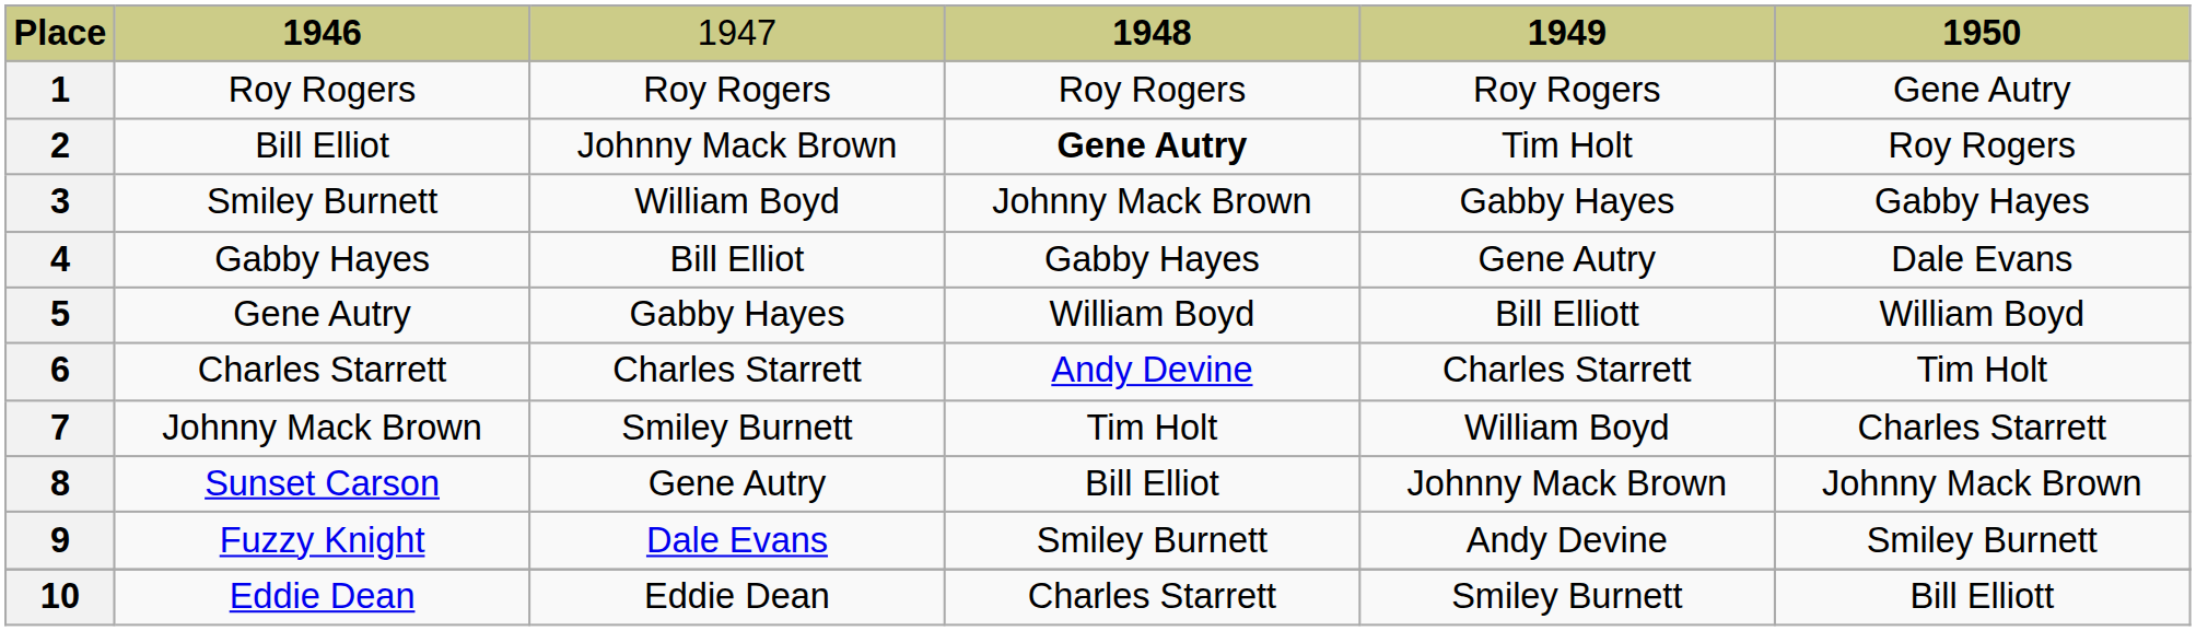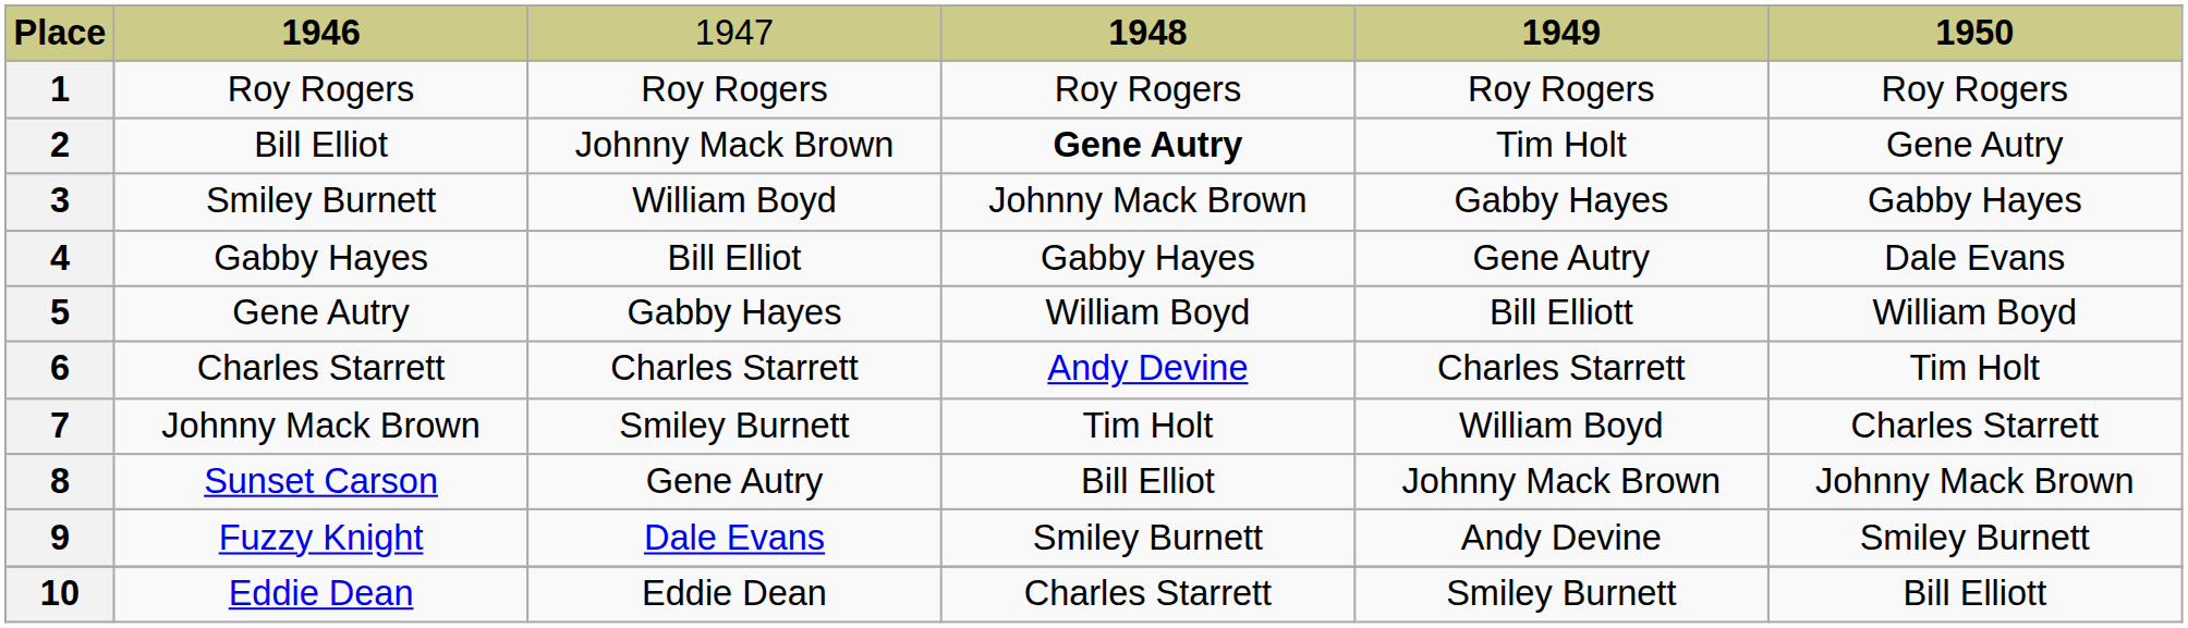1 | column 6: Gene Autry -> Roy Rogers
2 | column 6: Roy Rogers -> Gene Autry
